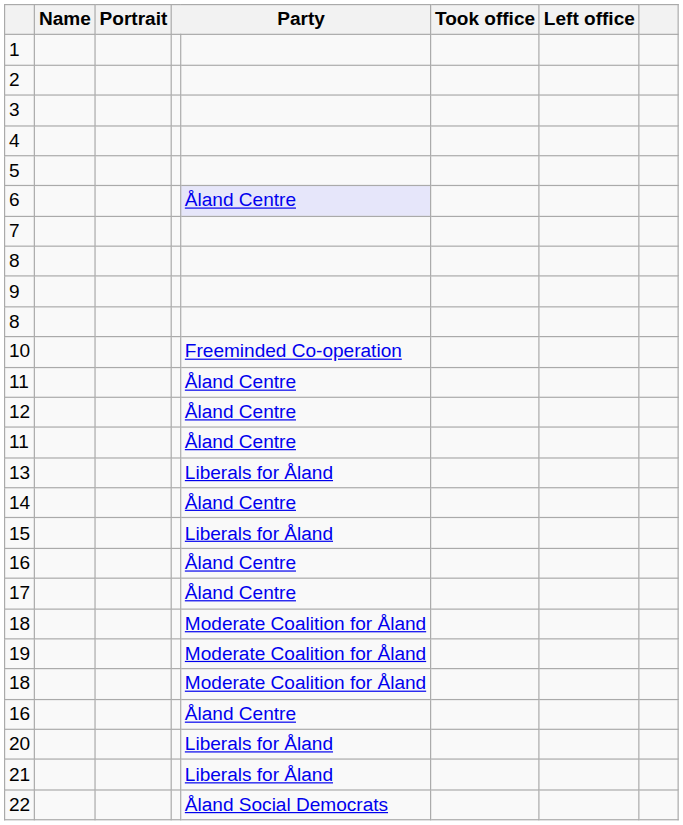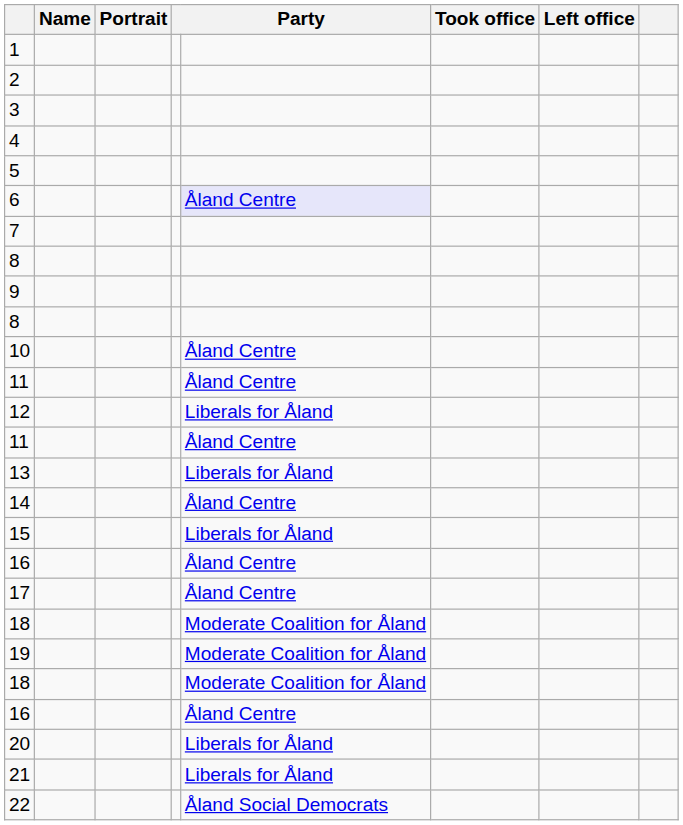10 | column 5: Freeminded Co-operation -> Åland Centre
12 | column 5: Åland Centre -> Liberals for Åland
